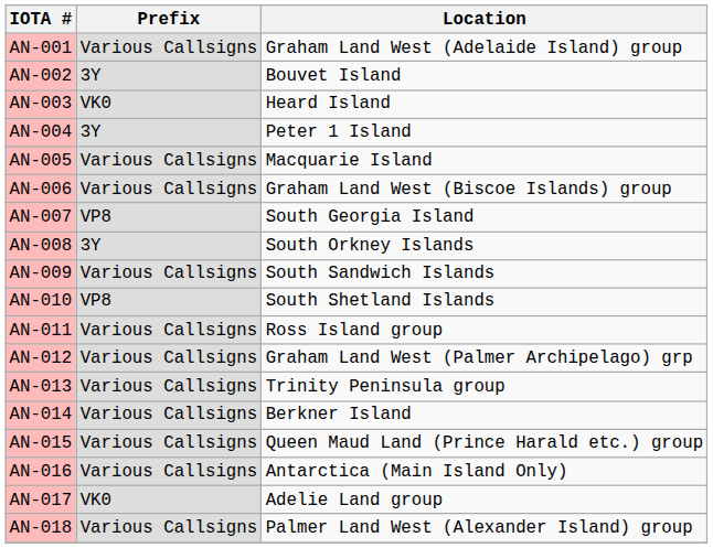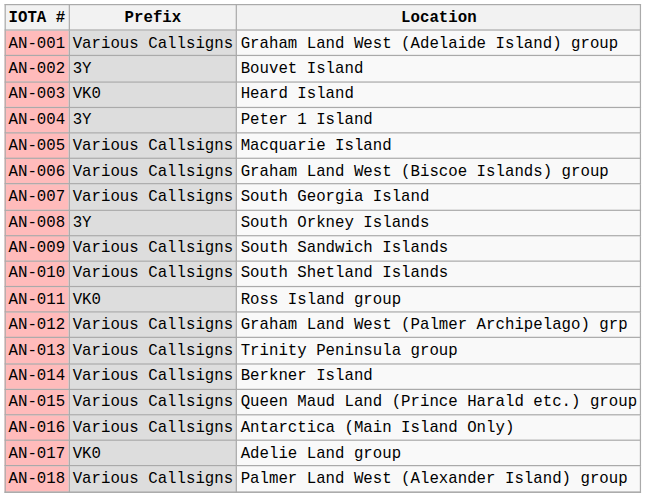AN-007 | Prefix: VP8 -> Various Callsigns
AN-010 | Prefix: VP8 -> Various Callsigns
AN-011 | Prefix: Various Callsigns -> VK0
